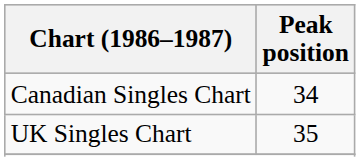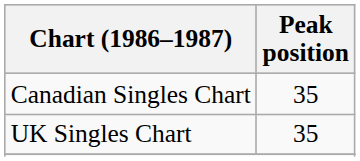Canadian Singles Chart | Peak position: 34 -> 35
